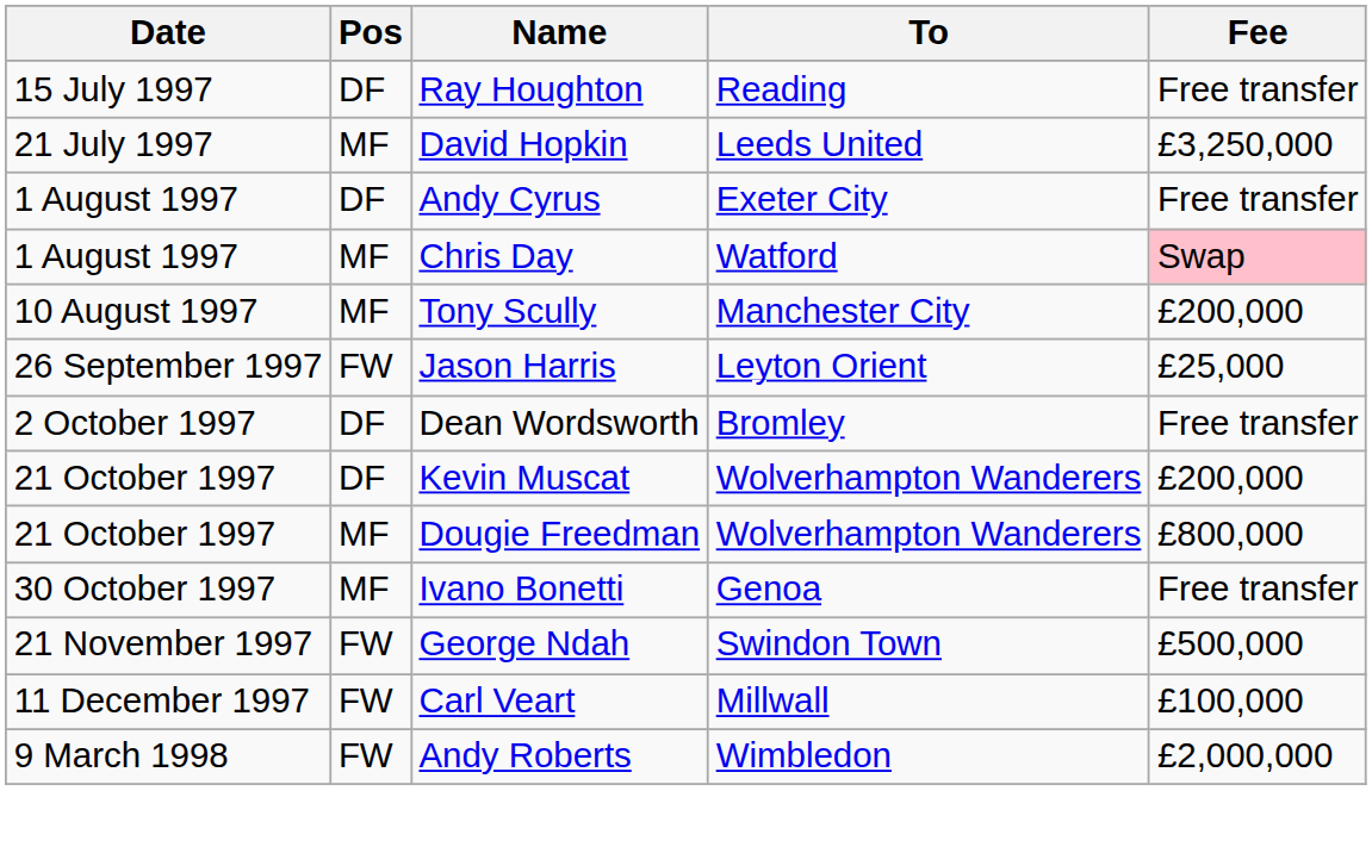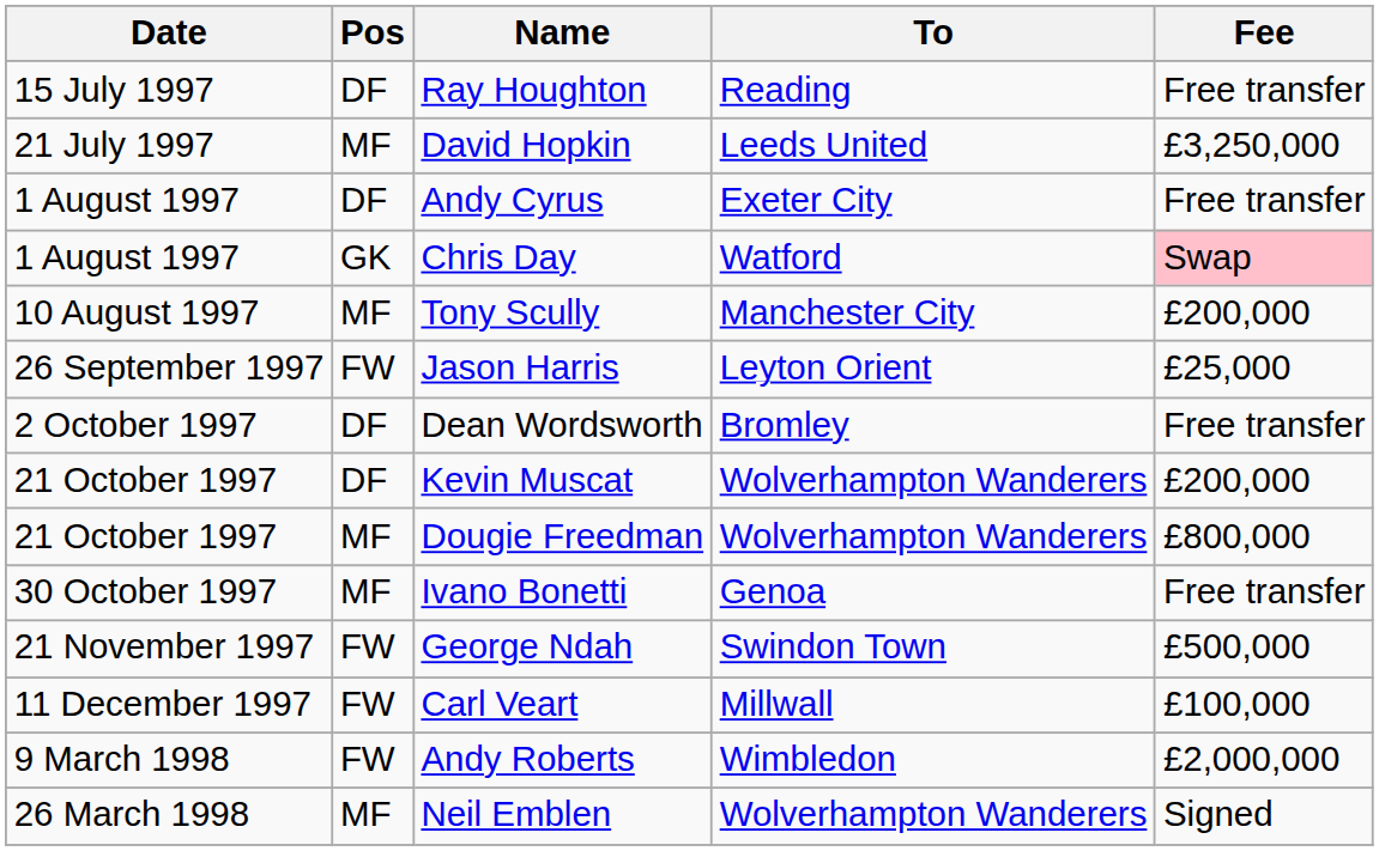Chris Day | Pos: MF -> GK
+ row: 26 March 1998 | MF | Neil Emblen | Wolverhampton Wanderers | Signed
